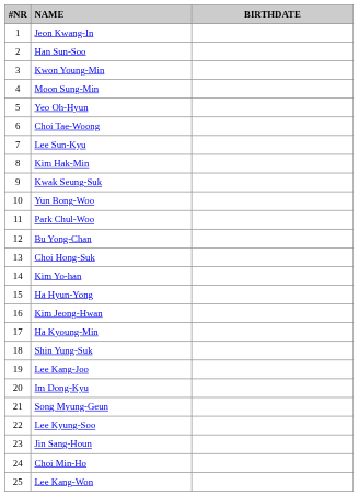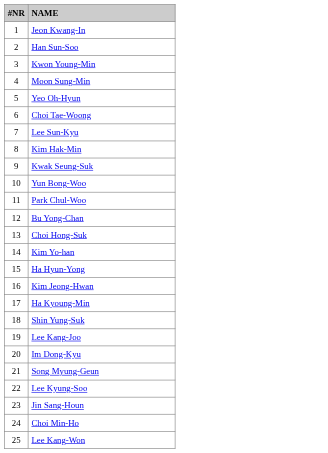- column: BIRTHDATE
